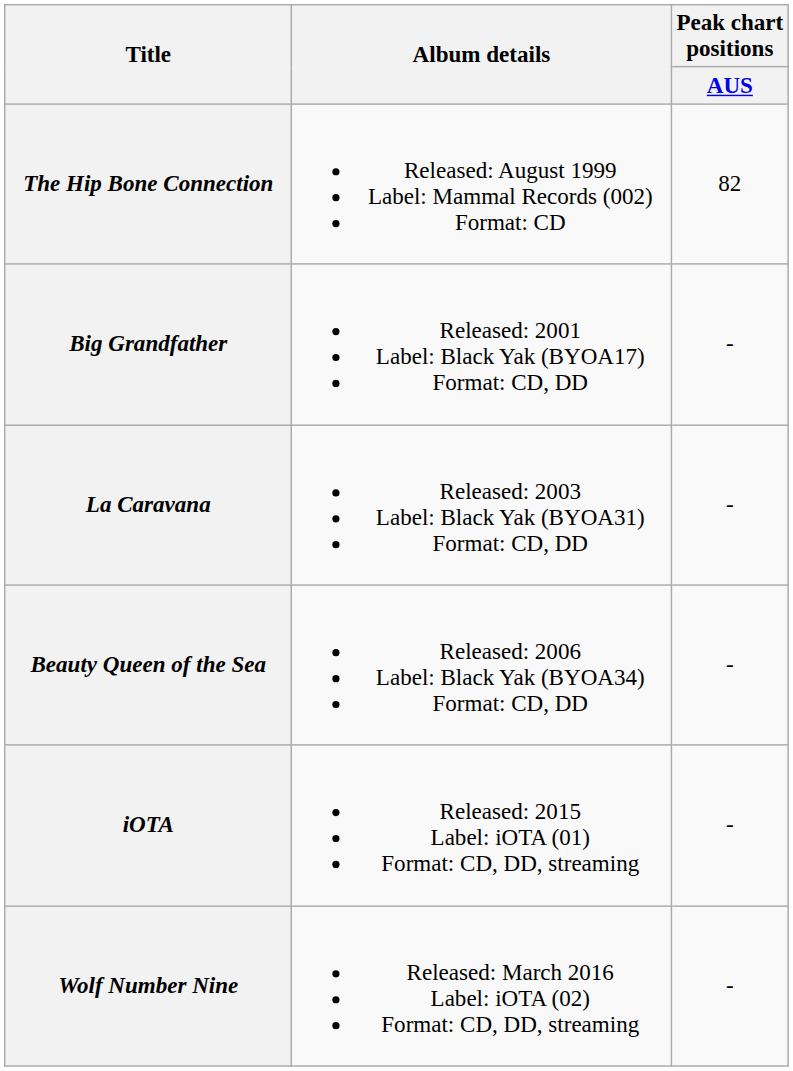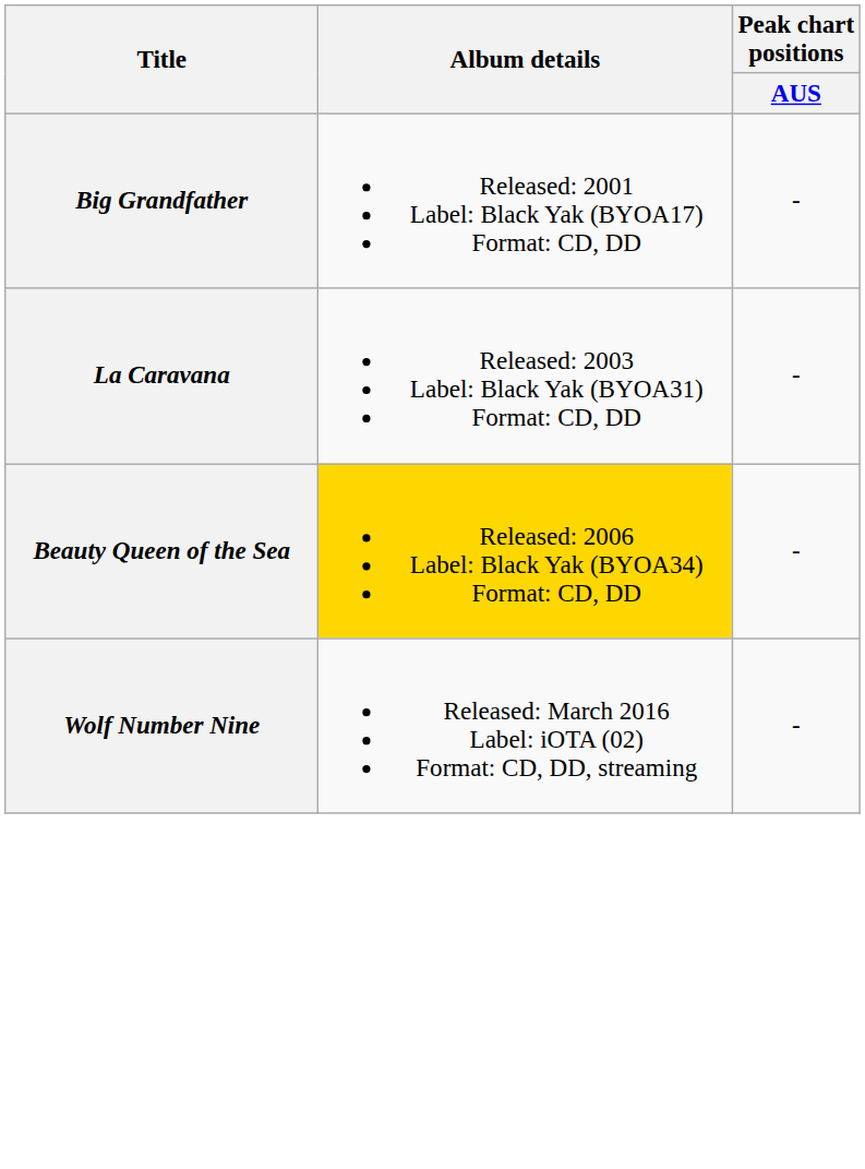- row: The Hip Bone Connection | Released: August 1999 Label: Mammal Records (002) Format: CD | 82
Beauty Queen of the Sea | Album details: no background -> gold background
- row: iOTA | Released: 2015 Label: iOTA (01) Format: CD, DD, streaming | -
